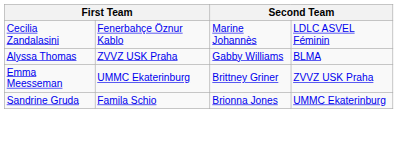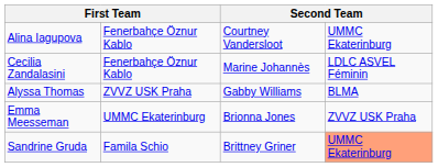+ row: Alina Iagupova | Fenerbahçe Öznur Kablo | Courtney Vandersloot | UMMC Ekaterinburg
Emma Meesseman | column 3: Brittney Griner -> Brionna Jones
Sandrine Gruda | column 3: Brionna Jones -> Brittney Griner
Sandrine Gruda | column 4: no background -> lightsalmon background
